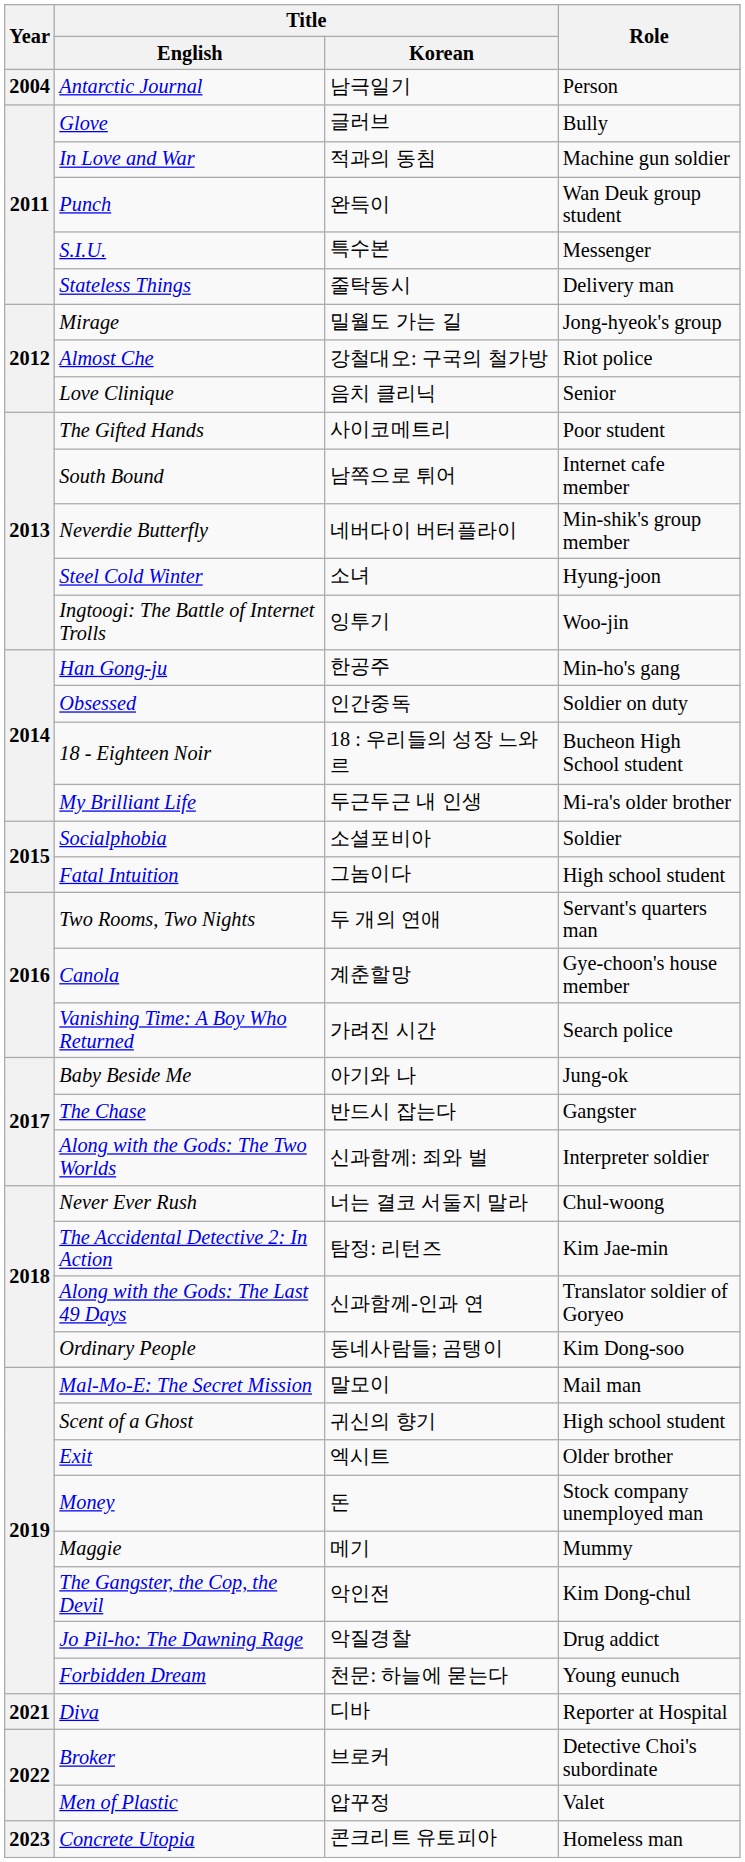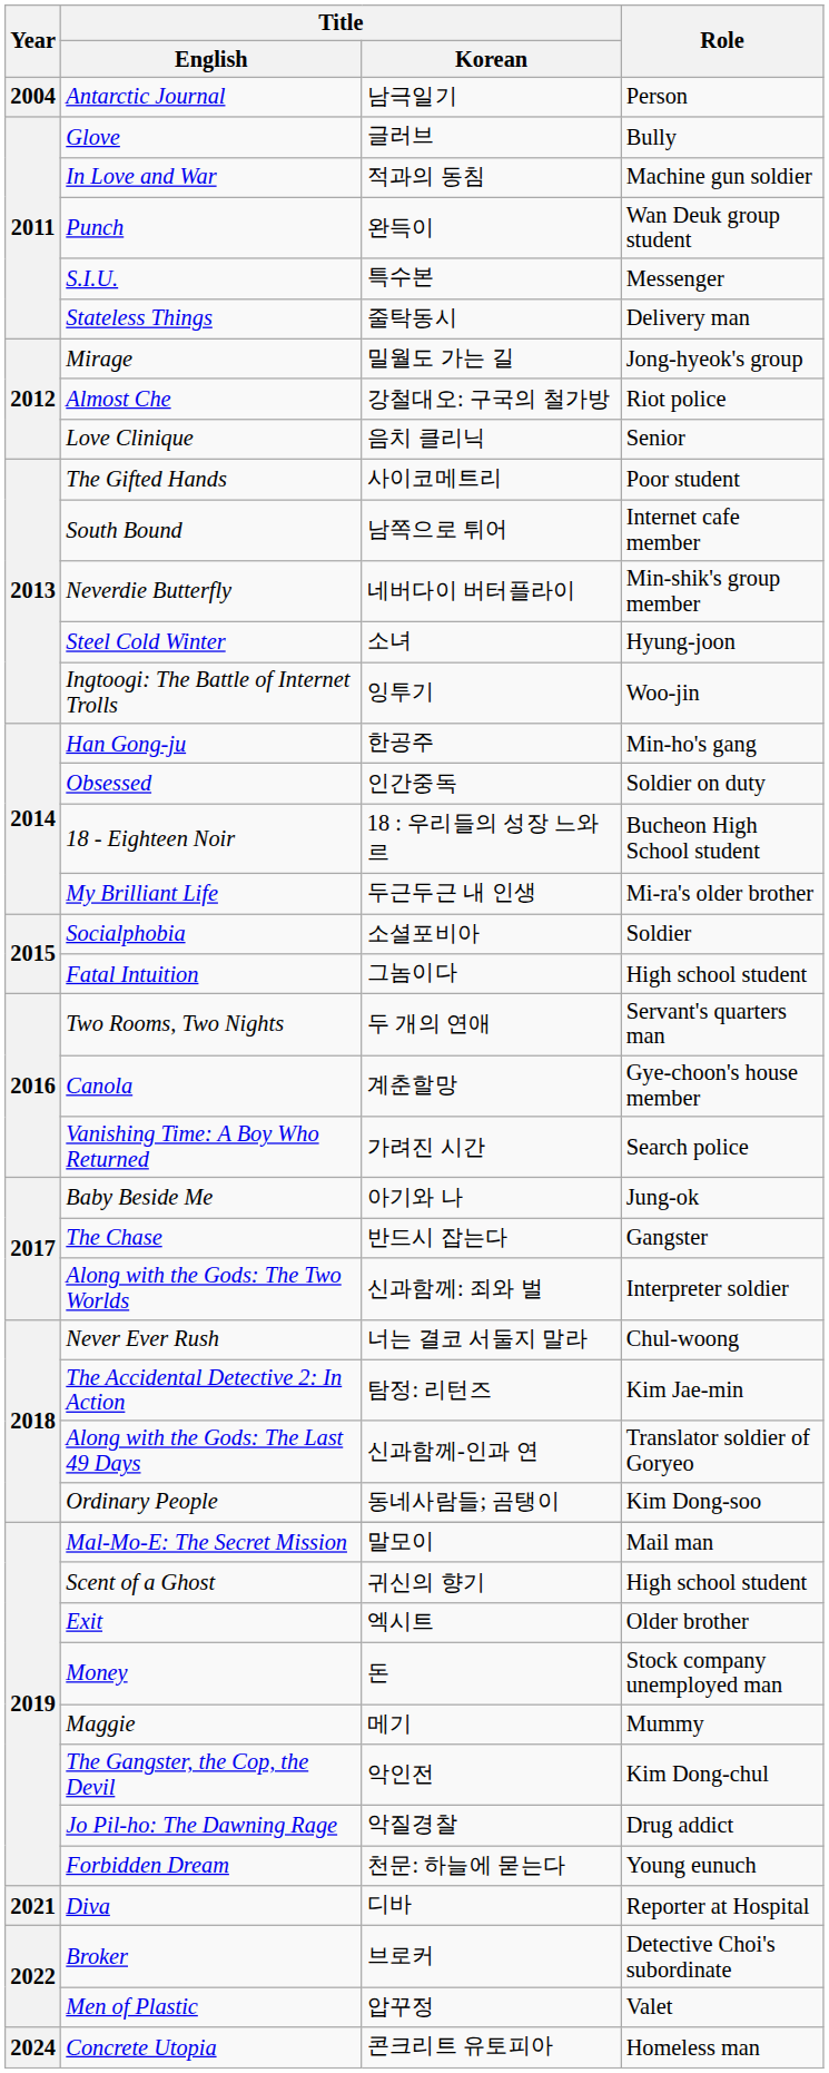Concrete Utopia | Year: 2023 -> 2024
